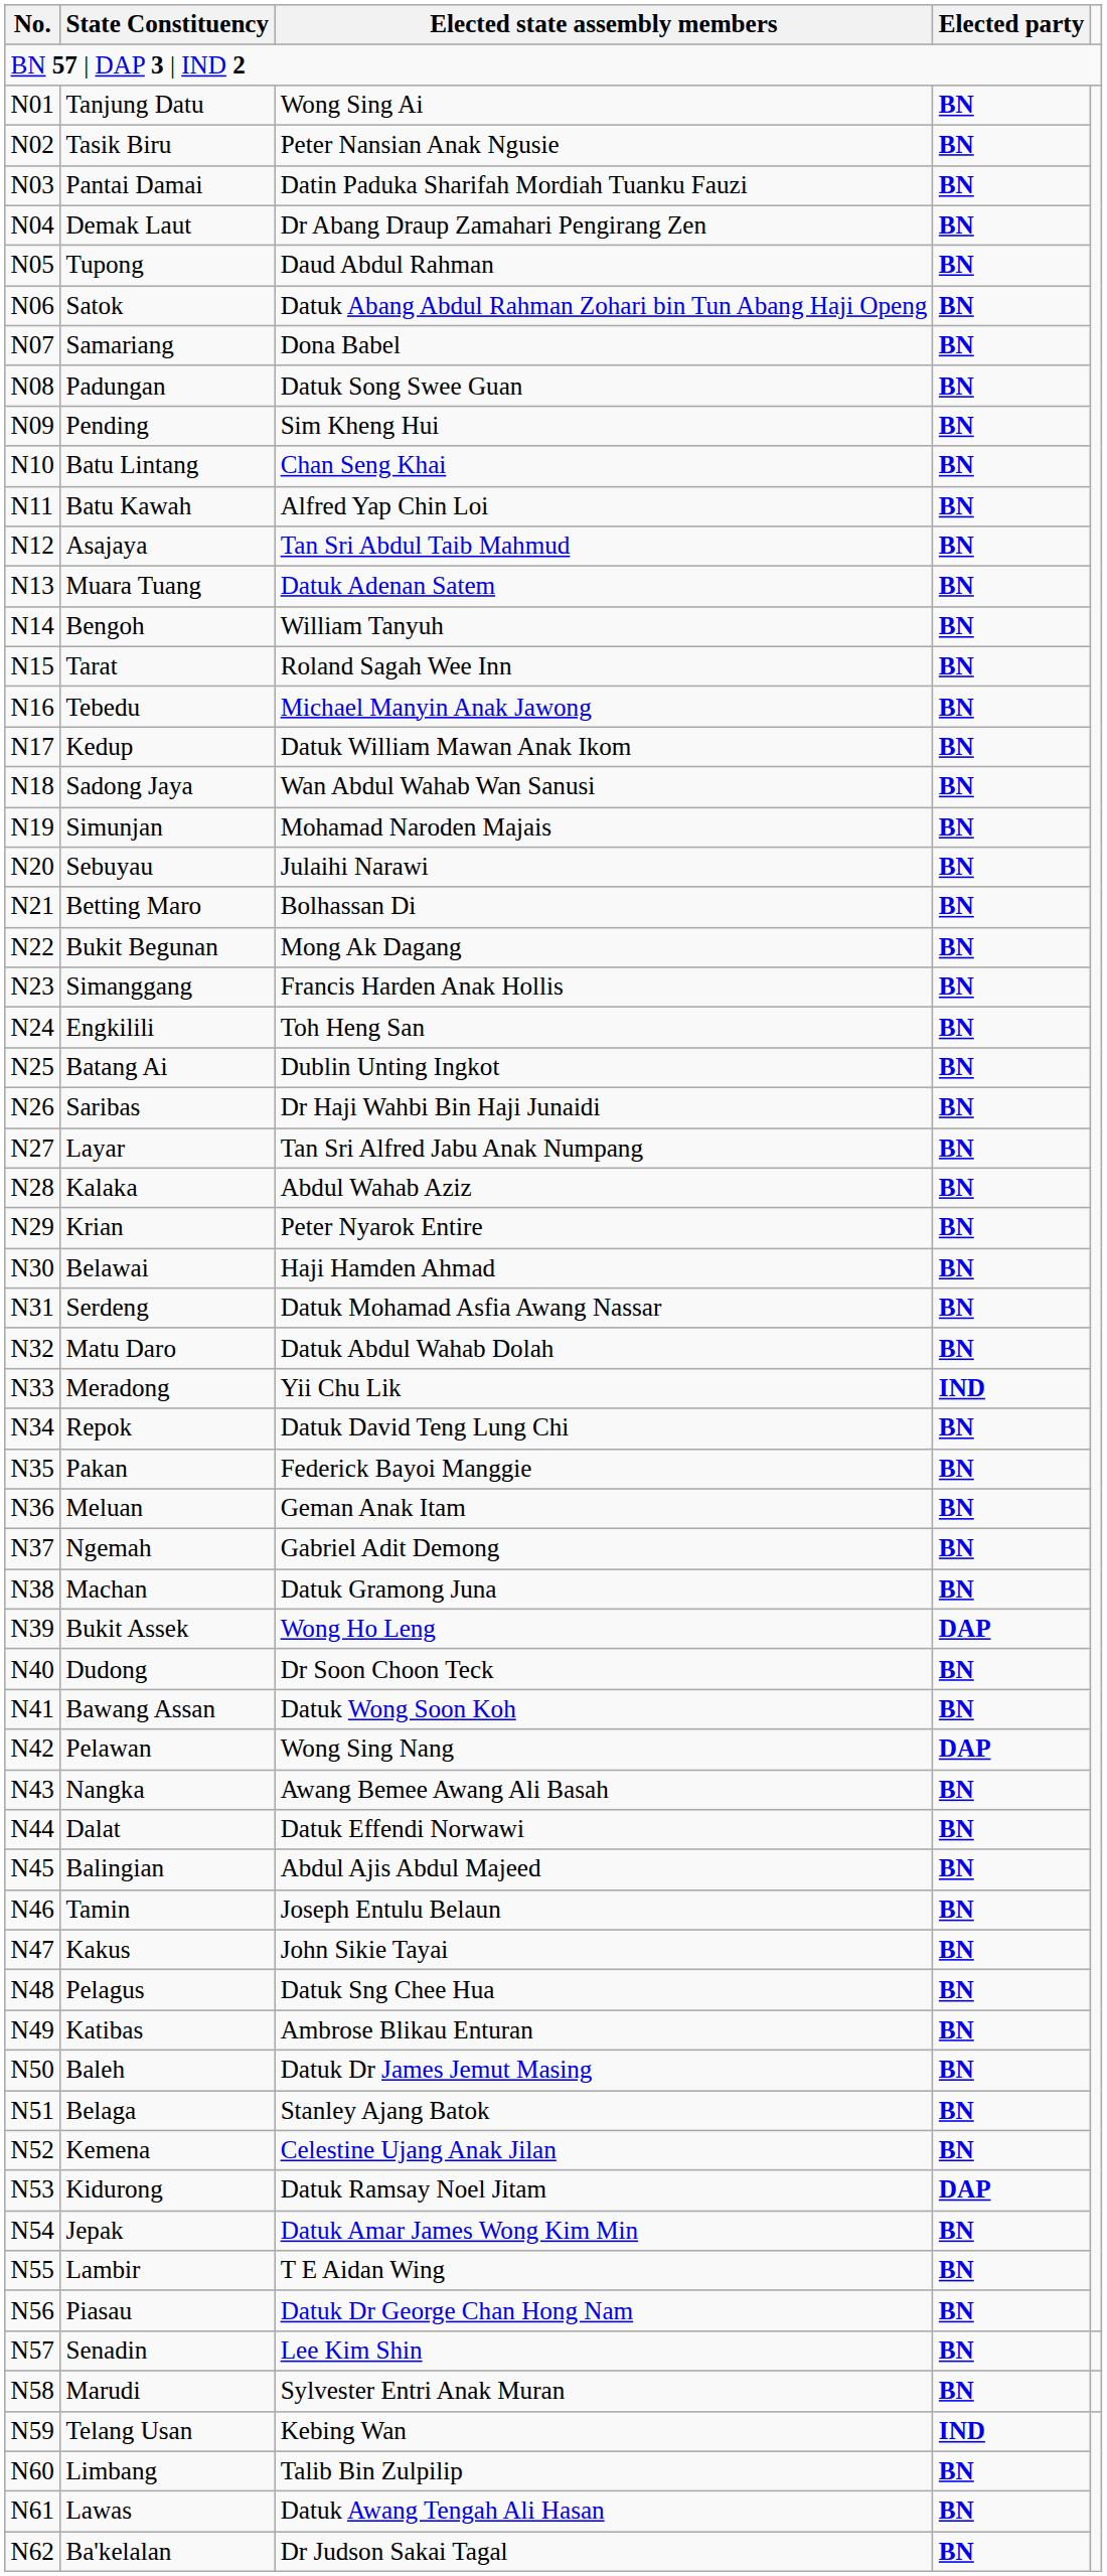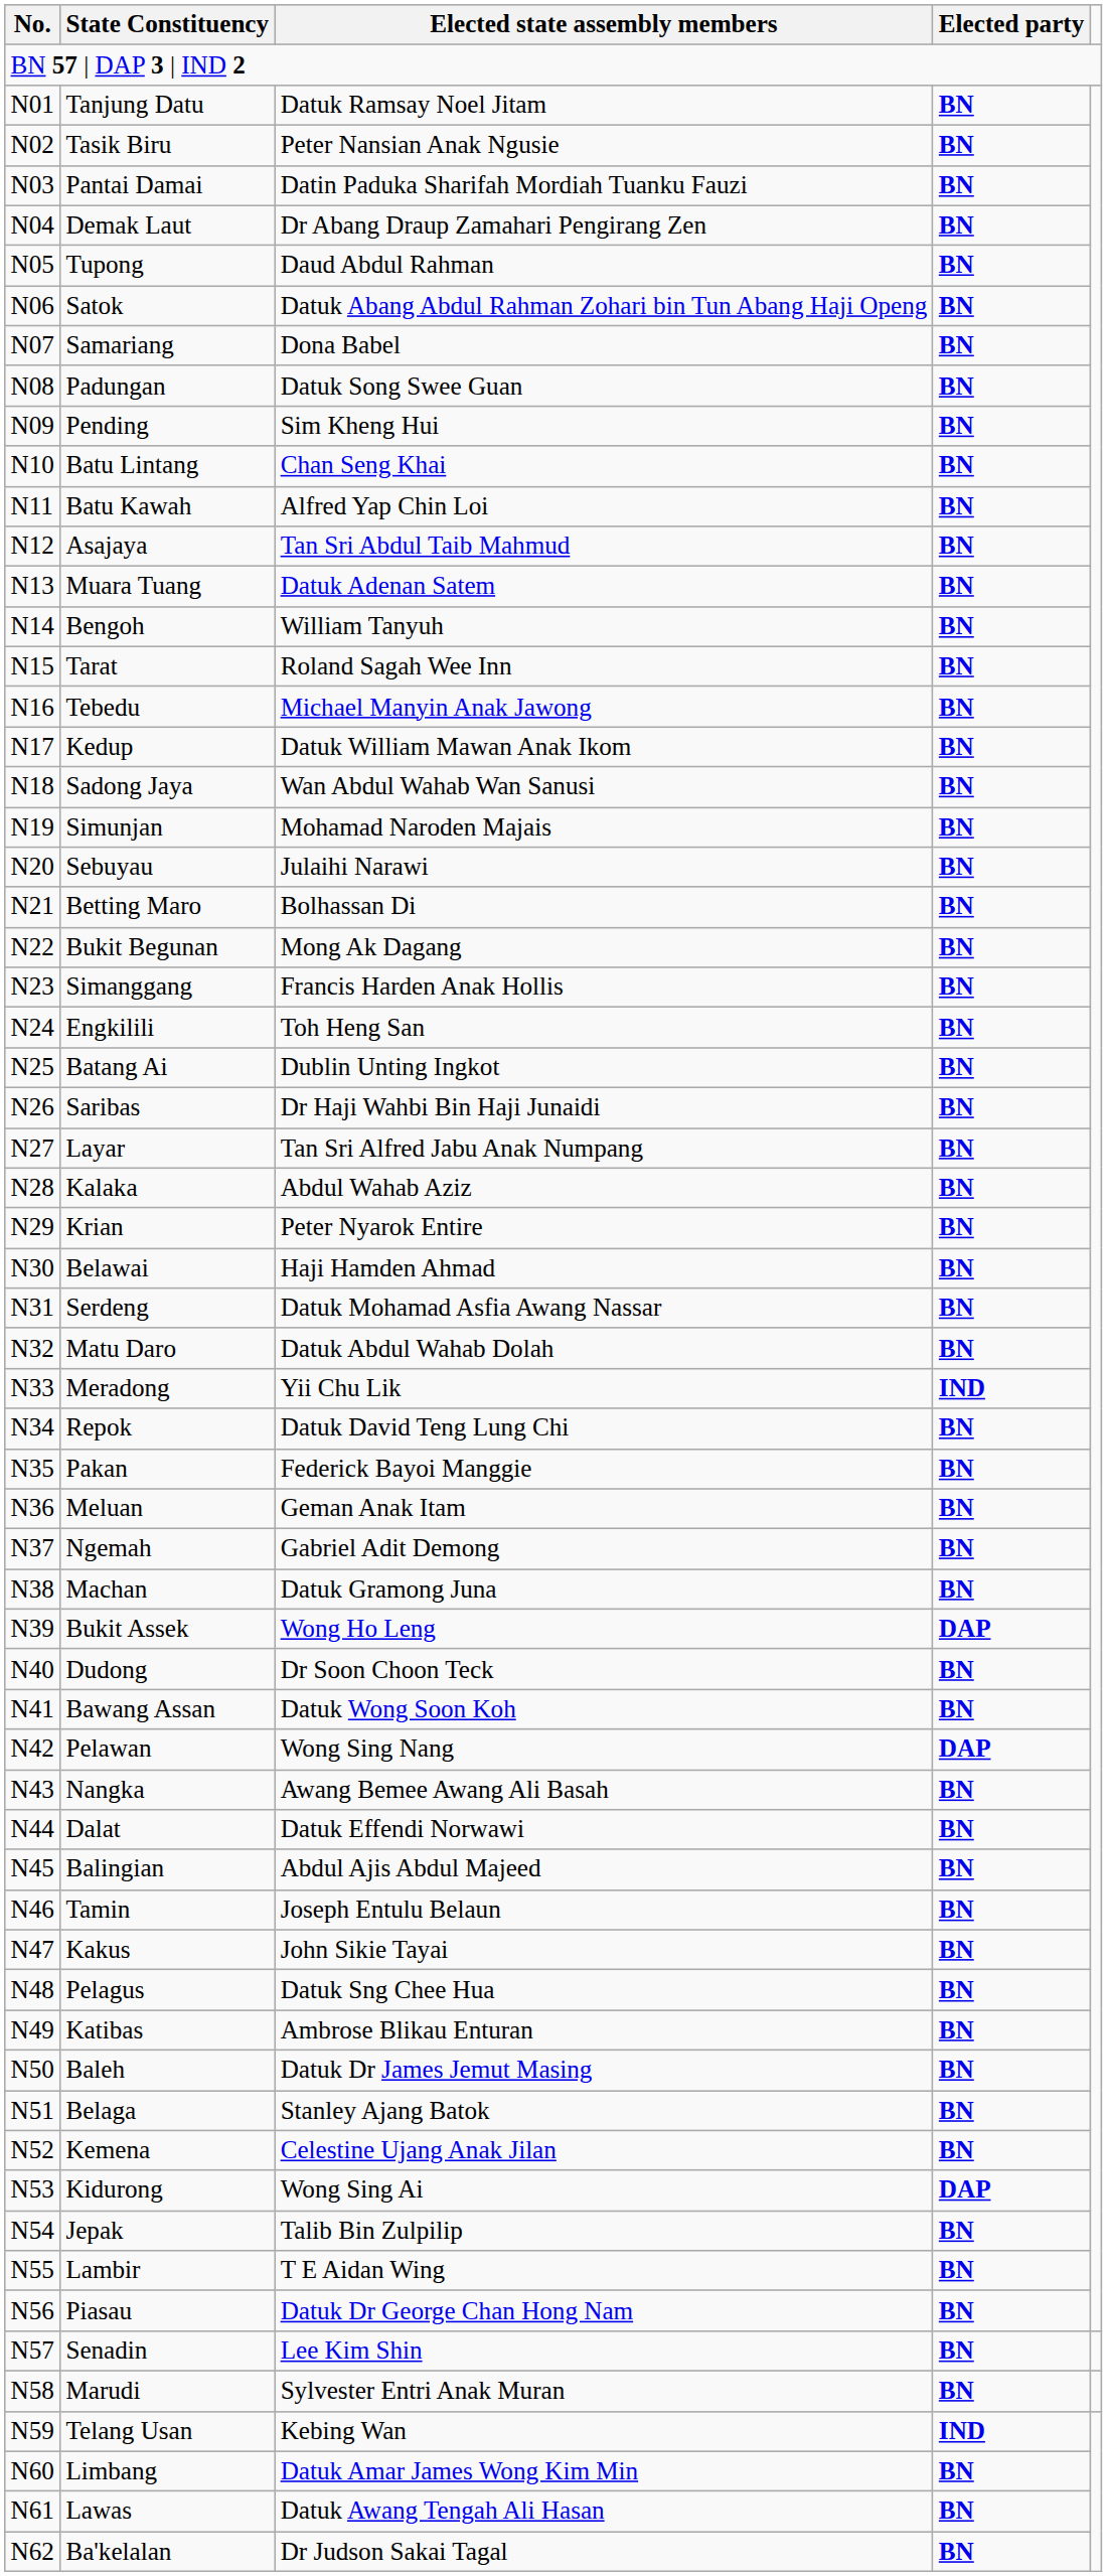Tanjung Datu | Elected state assembly members: Wong Sing Ai -> Datuk Ramsay Noel Jitam
Kidurong | Elected state assembly members: Datuk Ramsay Noel Jitam -> Wong Sing Ai
Jepak | Elected state assembly members: Datuk Amar James Wong Kim Min -> Talib Bin Zulpilip
Limbang | Elected state assembly members: Talib Bin Zulpilip -> Datuk Amar James Wong Kim Min
